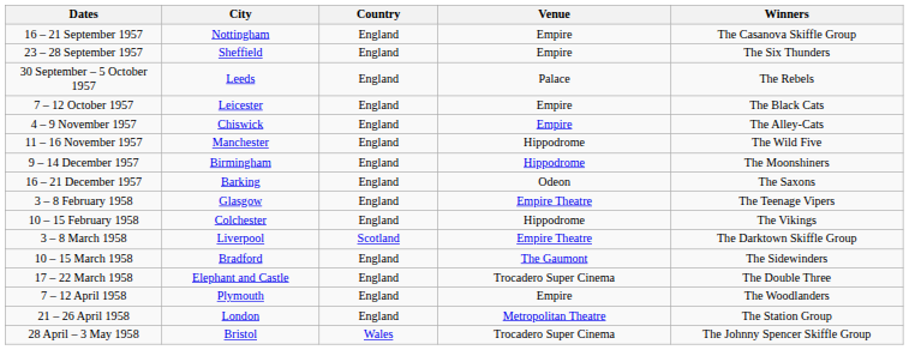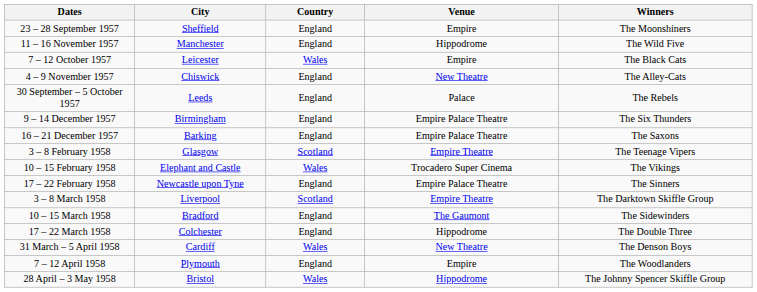- row: 16 – 21 September 1957 | Nottingham | England | Empire | The Casanova Skiffle Group
23 – 28 September 1957 | Winners: The Six Thunders -> The Moonshiners
rows swapped: 30 September – 5 October 1957 <-> 11 – 16 November 1957
7 – 12 October 1957 | Country: England -> Wales
4 – 9 November 1957 | Venue: Empire -> New Theatre
9 – 14 December 1957 | Venue: Hippodrome -> Empire Palace Theatre
9 – 14 December 1957 | Winners: The Moonshiners -> The Six Thunders
16 – 21 December 1957 | Venue: Odeon -> Empire Palace Theatre
3 – 8 February 1958 | Country: England -> Scotland
10 – 15 February 1958 | City: Colchester -> Elephant and Castle
10 – 15 February 1958 | Country: England -> Wales
10 – 15 February 1958 | Venue: Hippodrome -> Trocadero Super Cinema
+ row: 17 – 22 February 1958 | Newcastle upon Tyne | England | Empire Palace Theatre | The Sinners
17 – 22 March 1958 | City: Elephant and Castle -> Colchester
17 – 22 March 1958 | Venue: Trocadero Super Cinema -> Hippodrome
+ row: 31 March – 5 April 1958 | Cardiff | Wales | New Theatre | The Denson Boys
- row: 21 – 26 April 1958 | London | England | Metropolitan Theatre | The Station Group
28 April – 3 May 1958 | Venue: Trocadero Super Cinema -> Hippodrome
